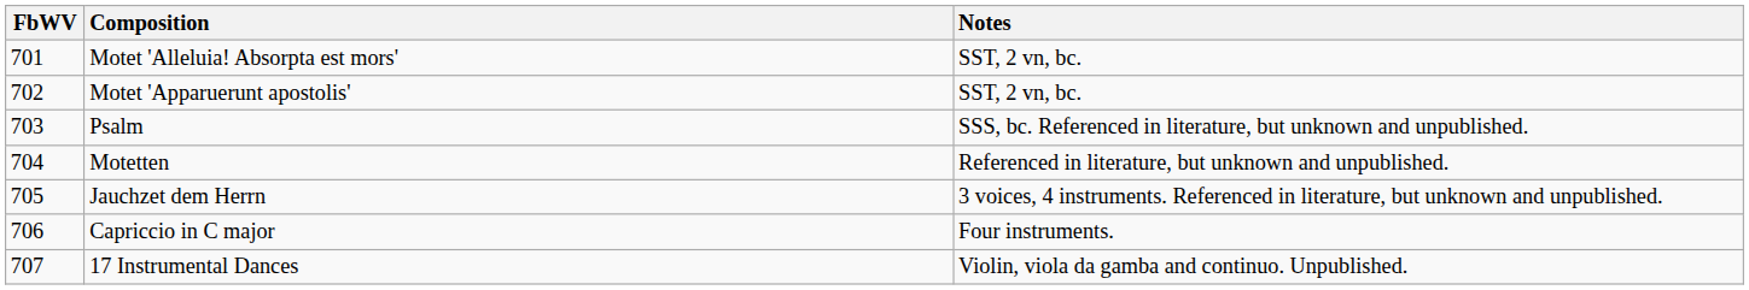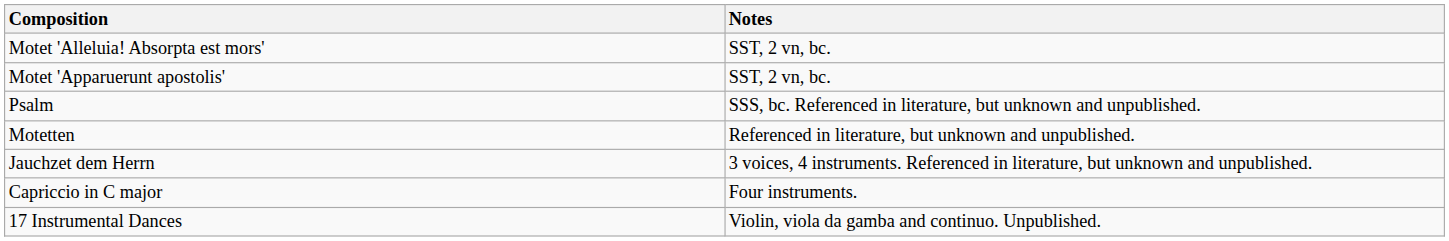- column: FbWV | 701 | 702 | 703 | 704 | 705 | 706 | 707
